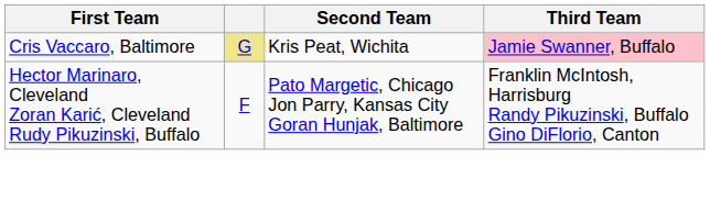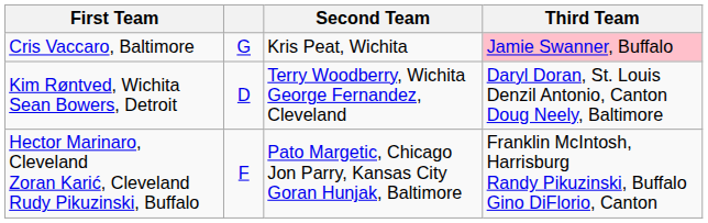Cris Vaccaro, Baltimore | column 2: khaki background -> no background
+ row: Kim Røntved, Wichita Sean Bowers, Detroit | D | Terry Woodberry, Wichita George Fernandez, Cleveland | Daryl Doran, St. Louis Denzil Antonio, Canton Doug Neely, Baltimore
